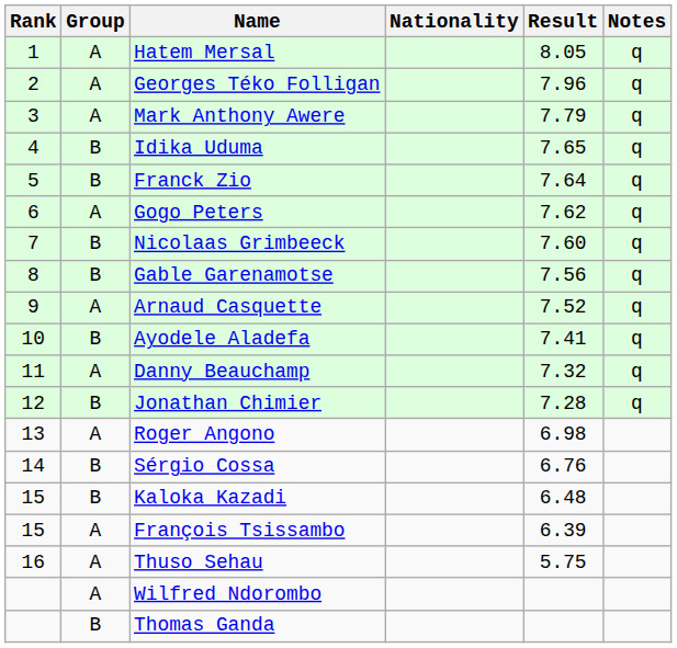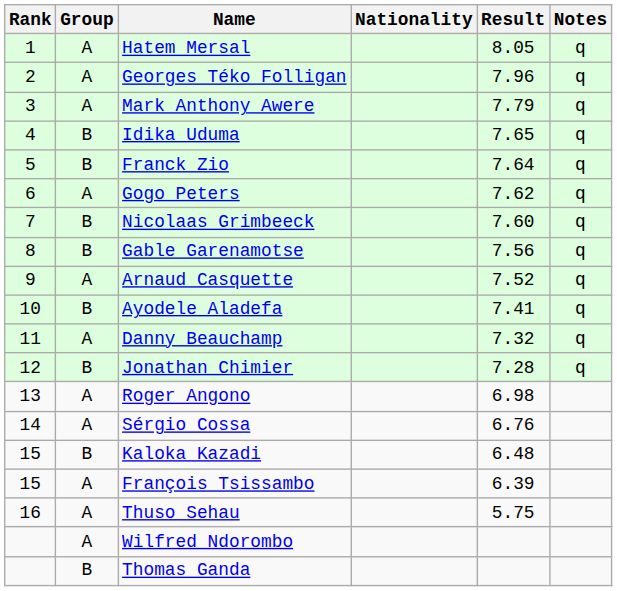Sérgio Cossa | Group: B -> A
